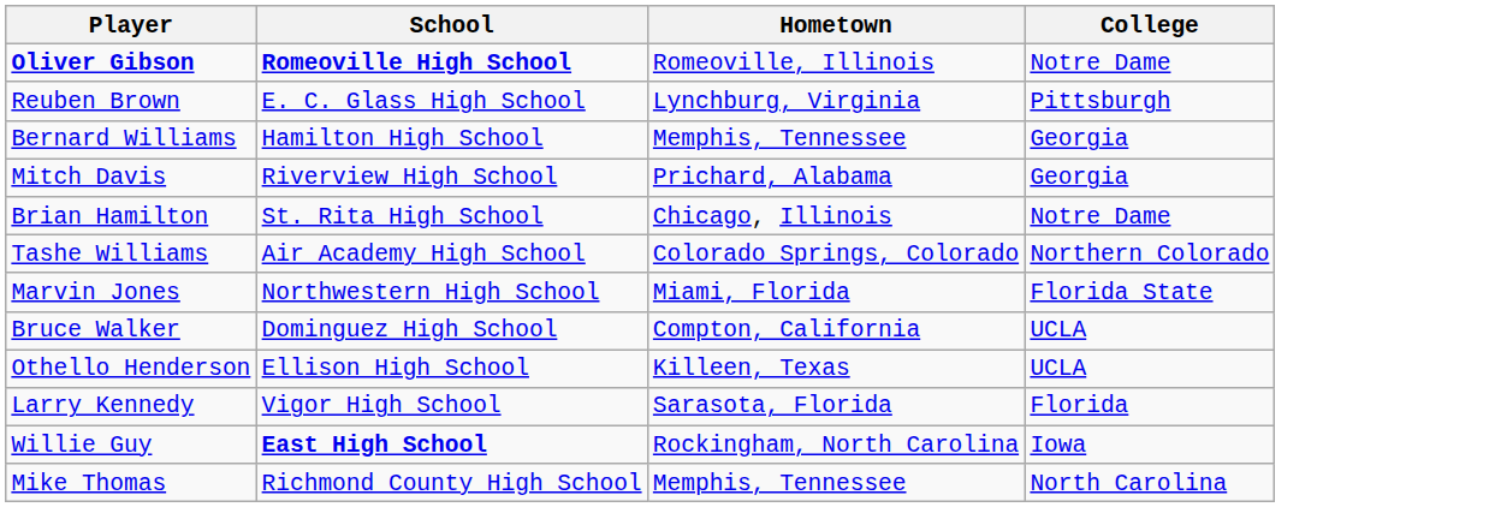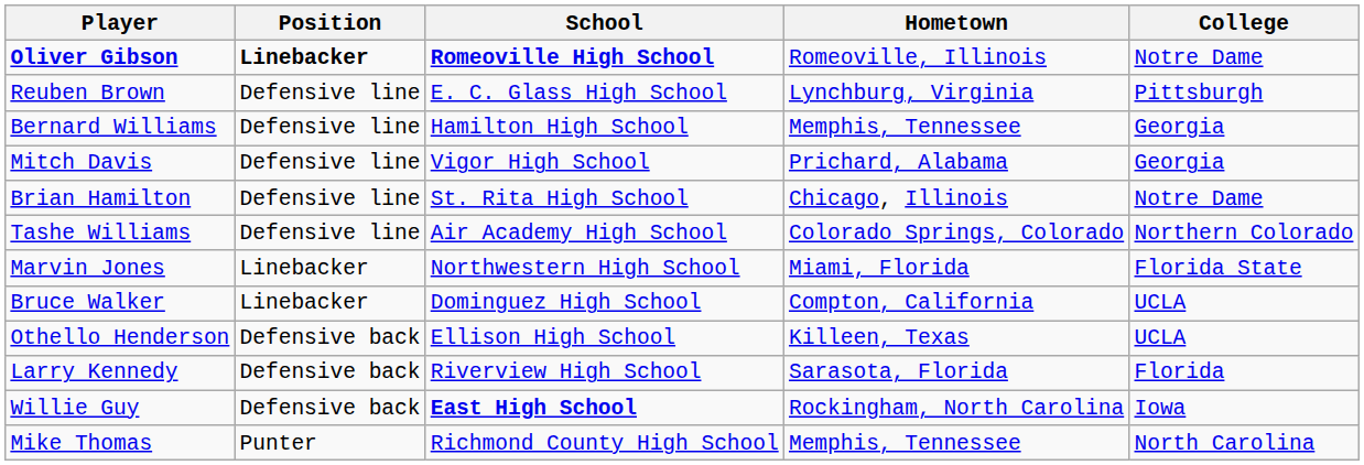+ column: Position | Linebacker | Defensive line | Defensive line | Defensive line | Defensive line | Defensive line | Linebacker | Linebacker | Defensive back | Defensive back | Defensive back | Punter
Mitch Davis | School: Riverview High School -> Vigor High School
Larry Kennedy | School: Vigor High School -> Riverview High School
